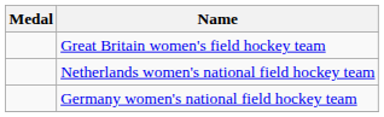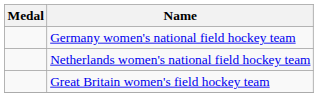rows swapped: Great Britain women's field hockey team <-> Germany women's national field hockey team
